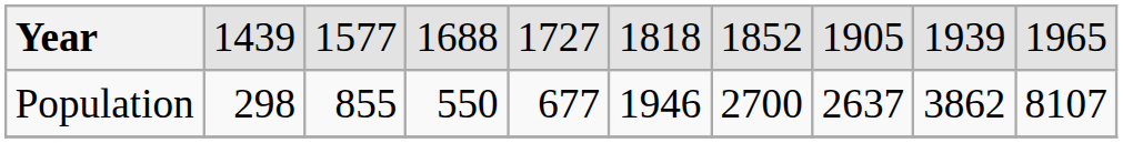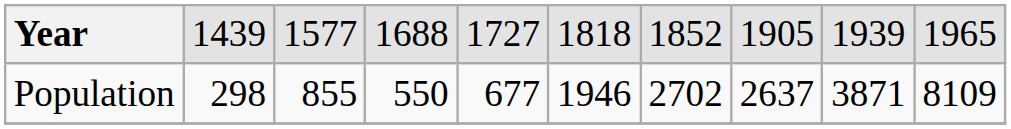Population | column 7: 2700 -> 2702
Population | column 9: 3862 -> 3871
Population | column 10: 8107 -> 8109
